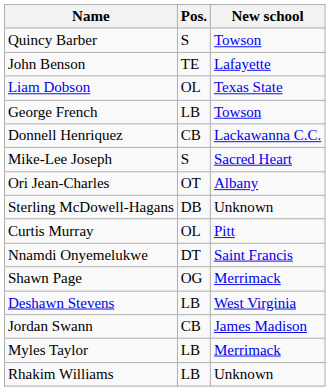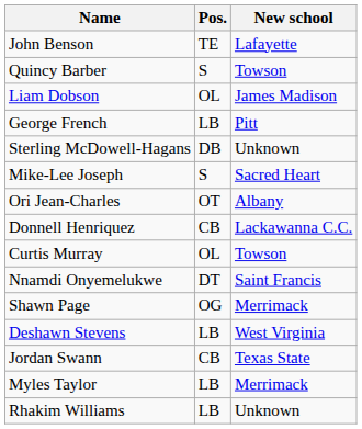rows swapped: Quincy Barber <-> John Benson
Liam Dobson | New school: Texas State -> James Madison
George French | New school: Towson -> Pitt
rows swapped: Donnell Henriquez <-> Sterling McDowell-Hagans
Curtis Murray | New school: Pitt -> Towson
Jordan Swann | New school: James Madison -> Texas State
